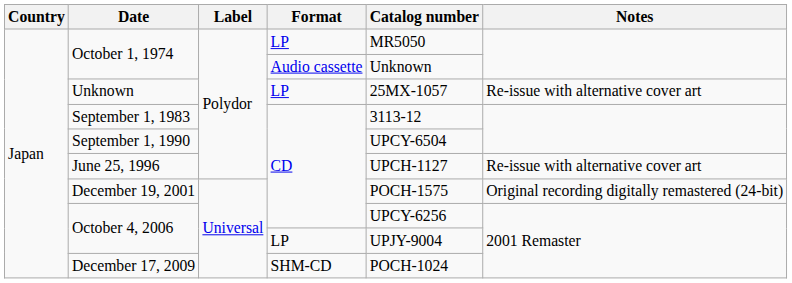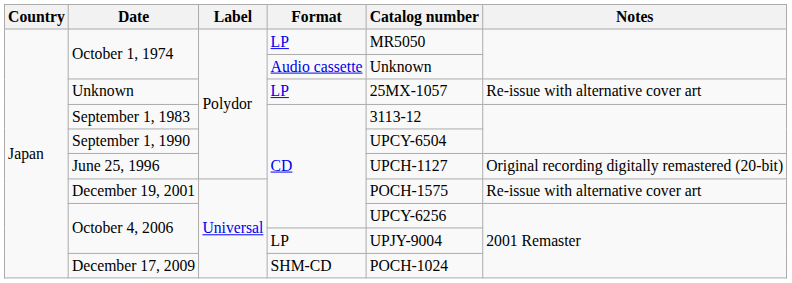June 25, 1996 | Notes: Re-issue with alternative cover art -> Original recording digitally remastered (20-bit)
December 19, 2001 | Notes: Original recording digitally remastered (24-bit) -> Re-issue with alternative cover art
